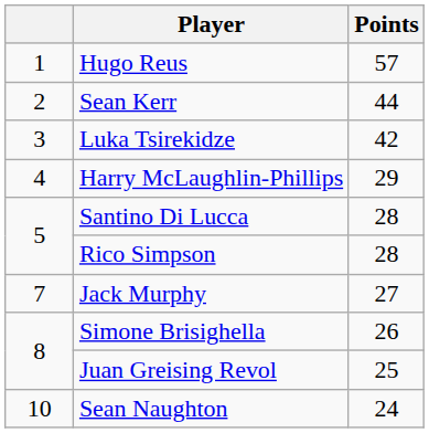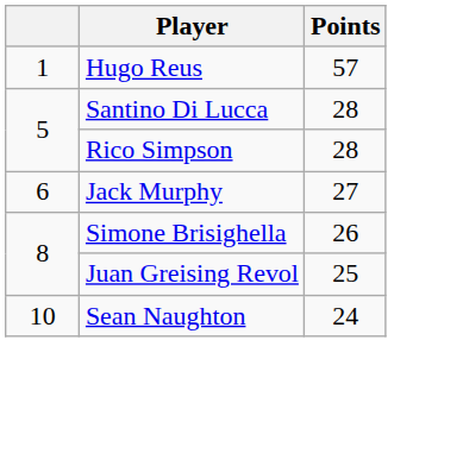- row: 2 | Sean Kerr | 44
- row: 3 | Luka Tsirekidze | 42
- row: 4 | Harry McLaughlin-Phillips | 29
Jack Murphy | column 1: 7 -> 6
